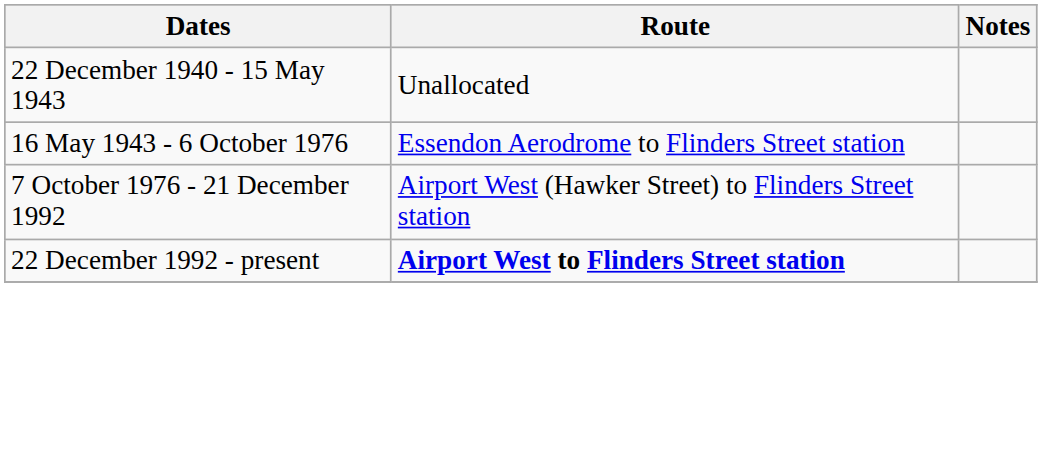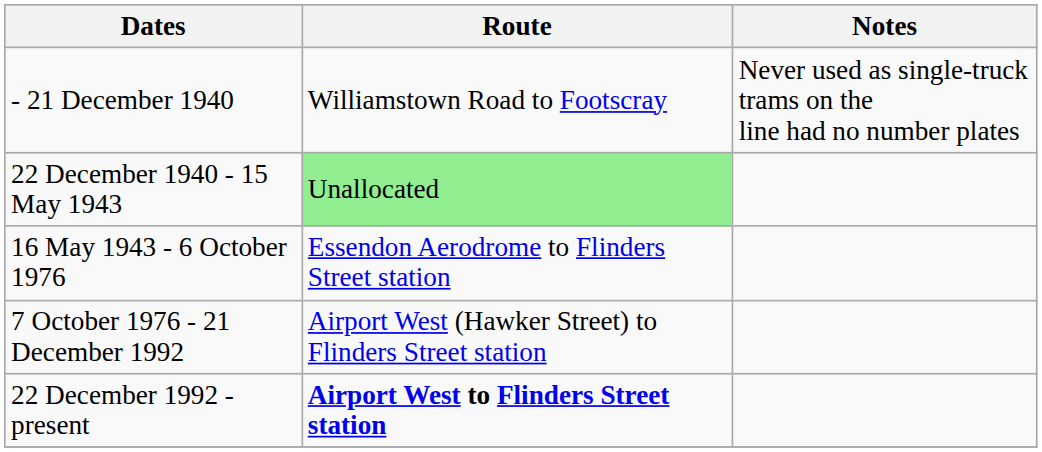+ row: - 21 December 1940 | Williamstown Road to Footscray | Never used as single-truck trams on the line had no number plates
22 December 1940 - 15 May 1943 | Route: no background -> lightgreen background
